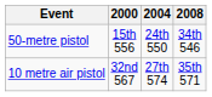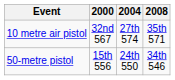rows swapped: 50-metre pistol <-> 10 metre air pistol
